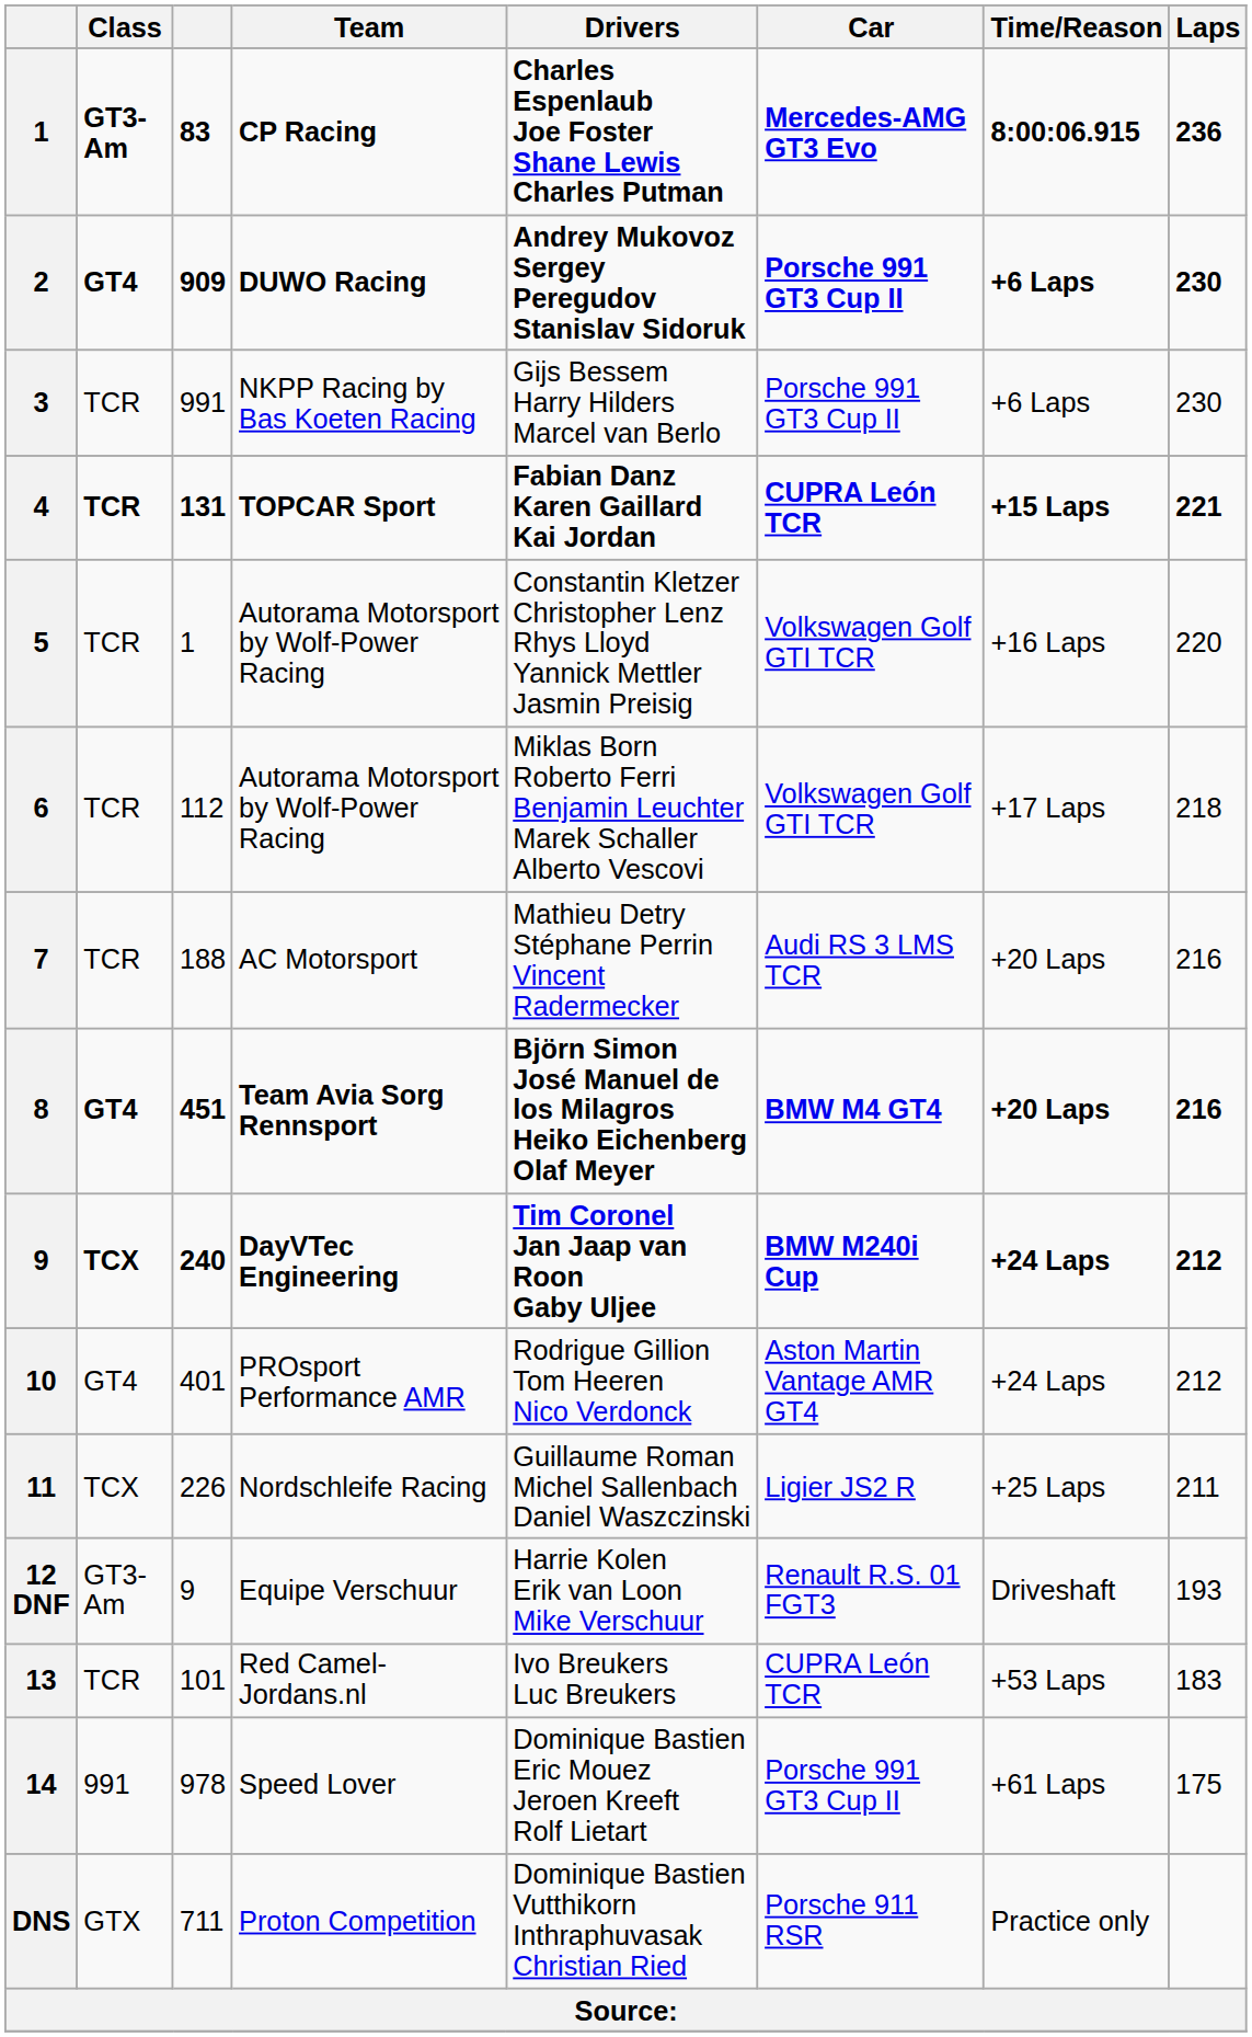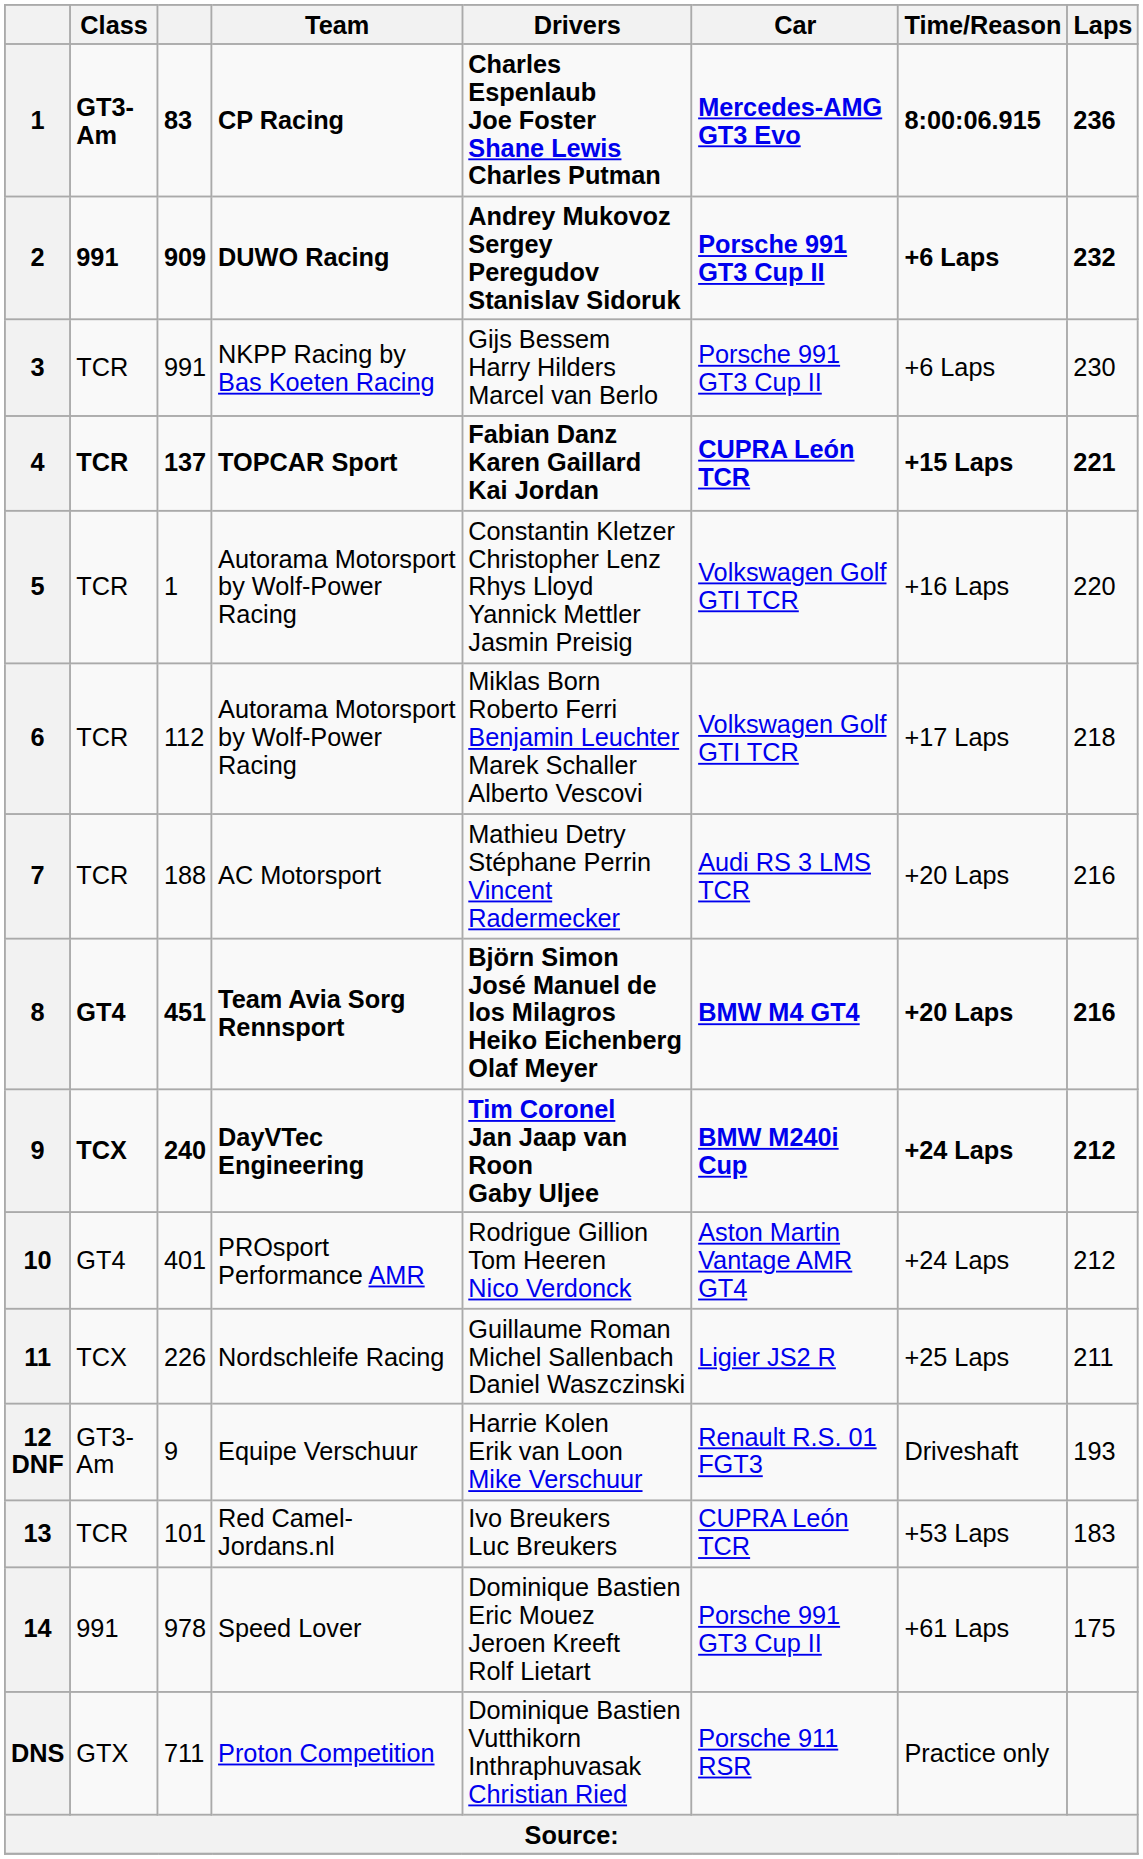DUWO Racing | Class: GT4 -> 991
DUWO Racing | Laps: 230 -> 232
TOPCAR Sport | column 3: 131 -> 137
